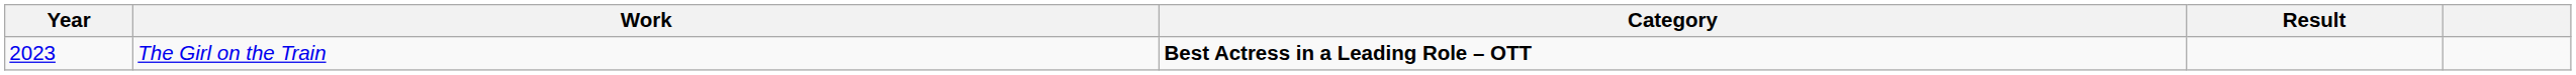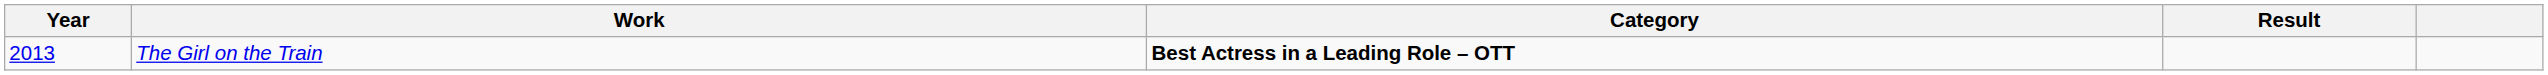The Girl on the Train | Year: 2023 -> 2013
